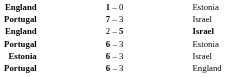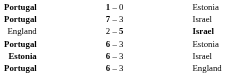1 – 0 | column 1: England -> Portugal
2 – 5 | column 1: bold -> normal
